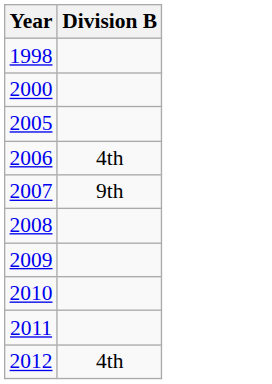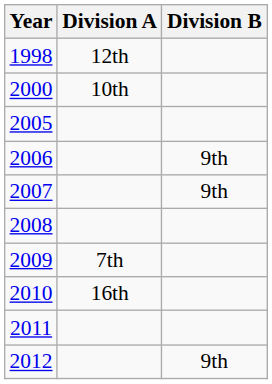+ column: Division A | 12th | 10th | 7th | 16th
2006 | Division B: 4th -> 9th
2012 | Division B: 4th -> 9th
